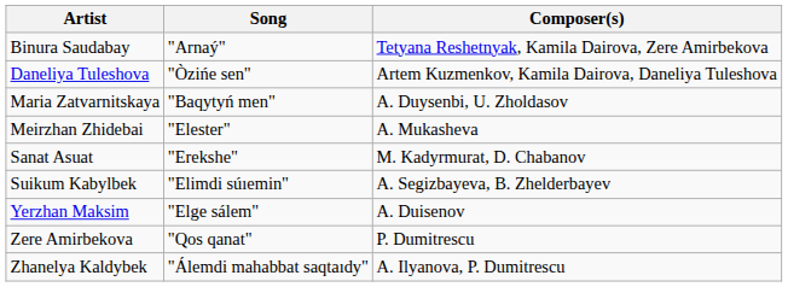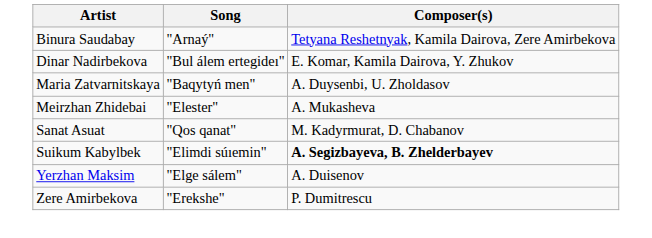- row: Daneliya Tuleshova | "Òzińe sen" | Artem Kuzmenkov, Kamila Dairova, Daneliya Tuleshova
+ row: Dinar Nadirbekova | "Bul álem ertegideı" | E. Komar, Kamila Dairova, Y. Zhukov
Sanat Asuat | Song: "Erekshe" -> "Qos qanat"
Suikum Kabylbek | Composer(s): normal -> bold
Zere Amirbekova | Song: "Qos qanat" -> "Erekshe"
- row: Zhanelya Kaldybek | "Álemdi mahabbat saqtaıdy" | A. Ilyanova, P. Dumitrescu
